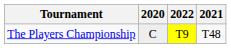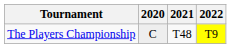columns swapped: 2021 <-> 2022
